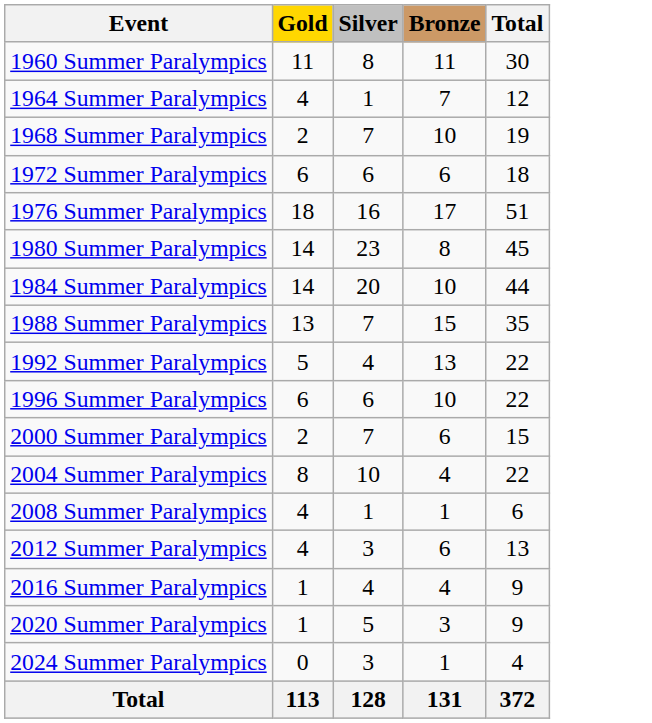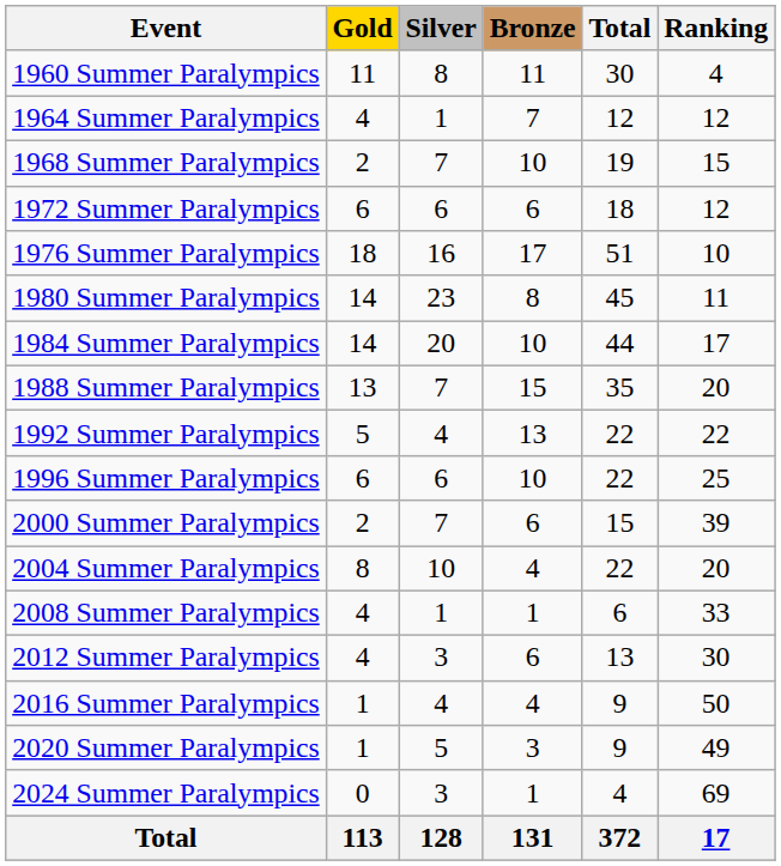+ column: Ranking | 4 | 12 | 15 | 12 | 10 | 11 | 17 | 20 | 22 | 25 | 39 | 20 | 33 | 30 | 50 | 49 | 69 | 17
